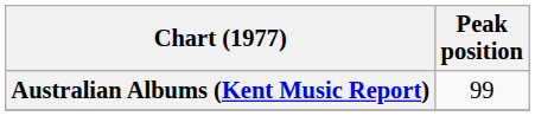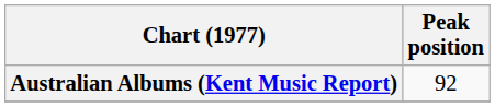Australian Albums (Kent Music Report) | Peak position: 99 -> 92
